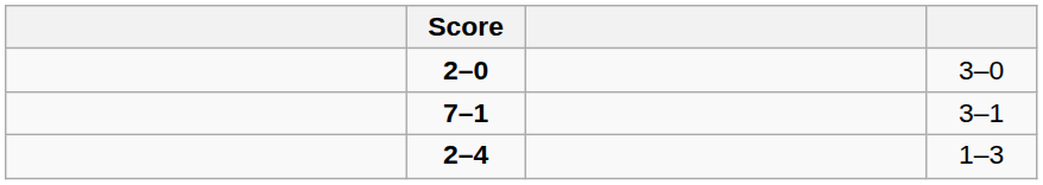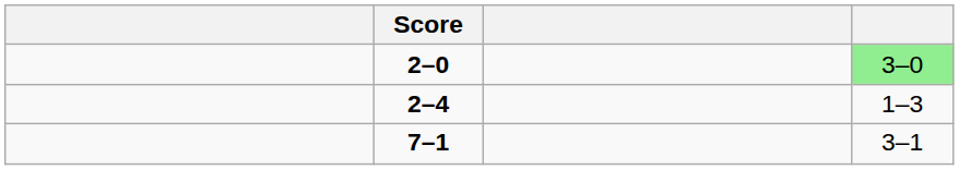2–0 | column 4: no background -> lightgreen background
rows swapped: 2–4 <-> 7–1
